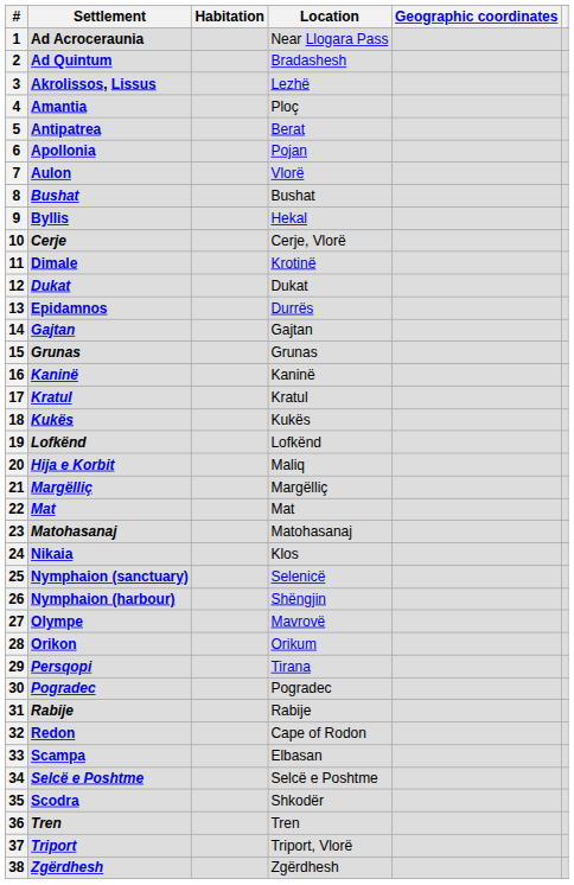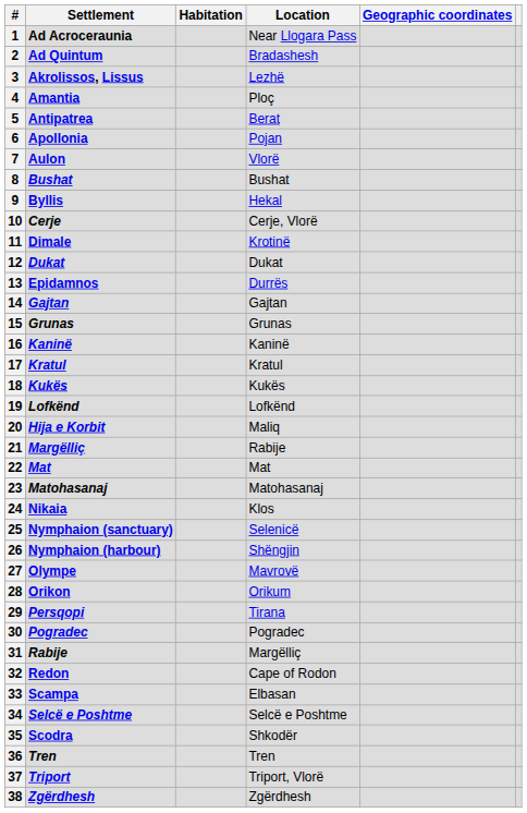21 | Location: Margëlliç -> Rabije
31 | Location: Rabije -> Margëlliç
